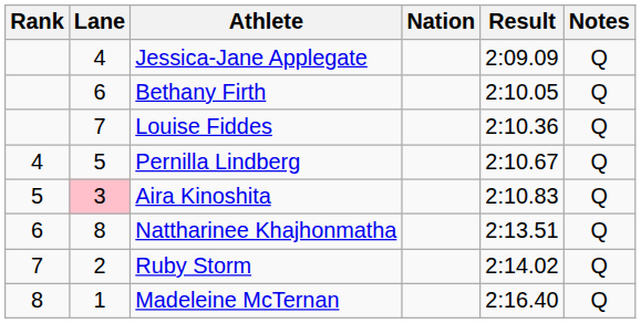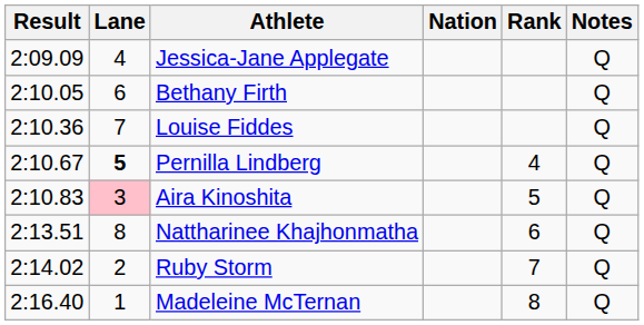columns swapped: Rank <-> Result
Pernilla Lindberg | Lane: normal -> bold
